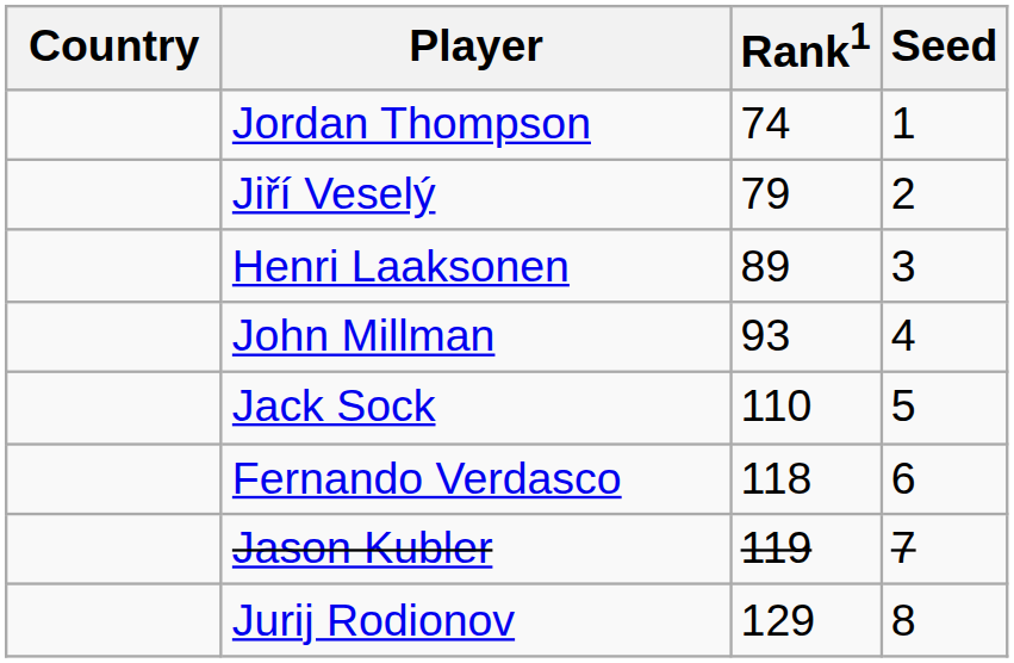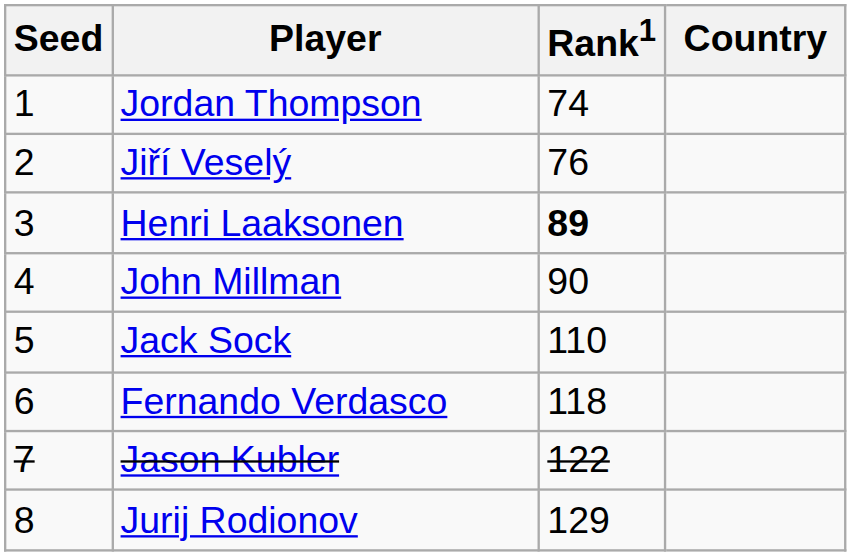columns swapped: Country <-> Seed
Jiří Veselý | Rank1: 79 -> 76
Henri Laaksonen | Rank1: normal -> bold
John Millman | Rank1: 93 -> 90
Jason Kubler | Rank1: 119 -> 122
